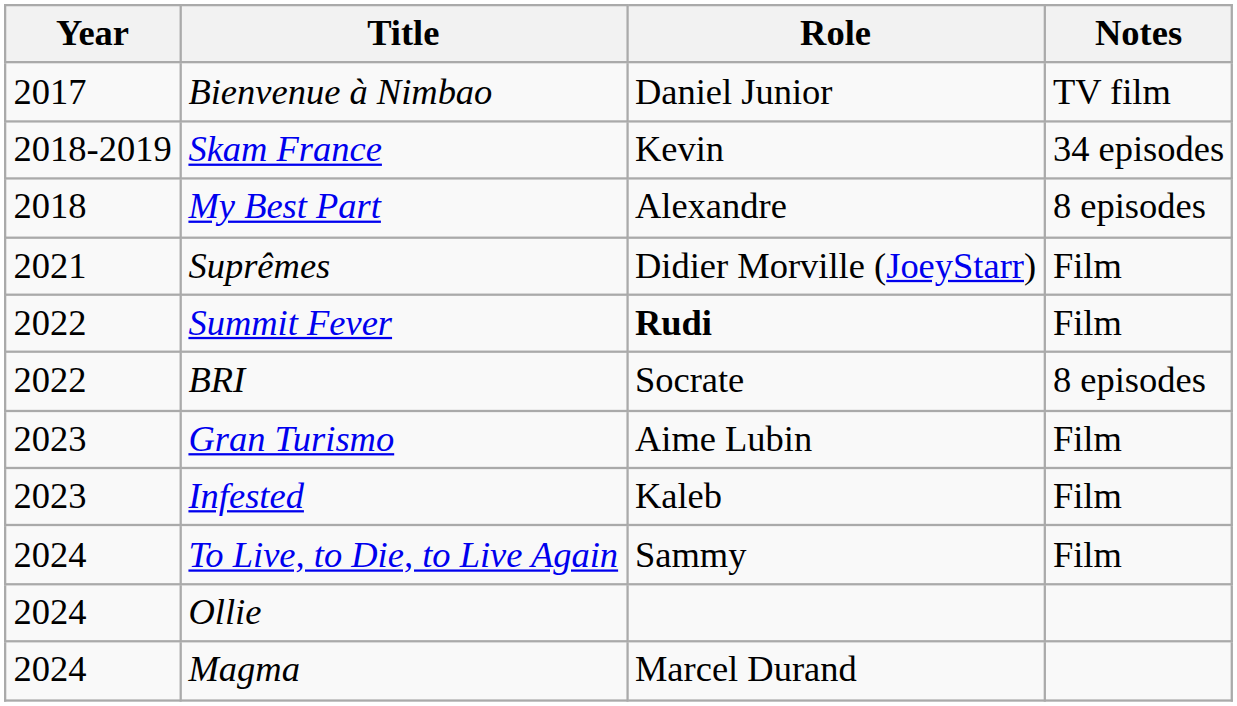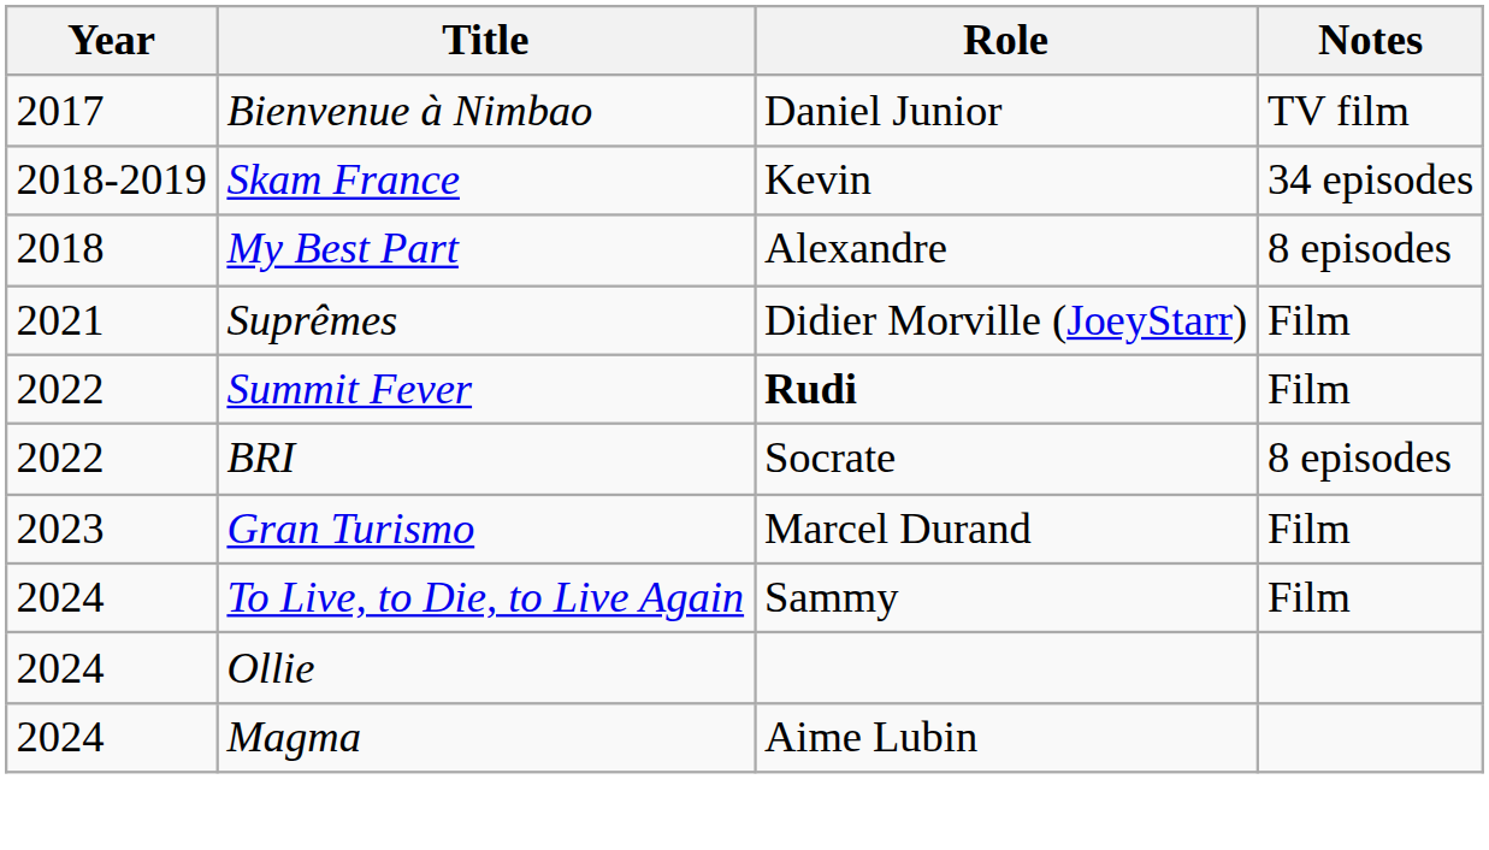Gran Turismo | Role: Aime Lubin -> Marcel Durand
- row: 2023 | Infested | Kaleb | Film
Magma | Role: Marcel Durand -> Aime Lubin
